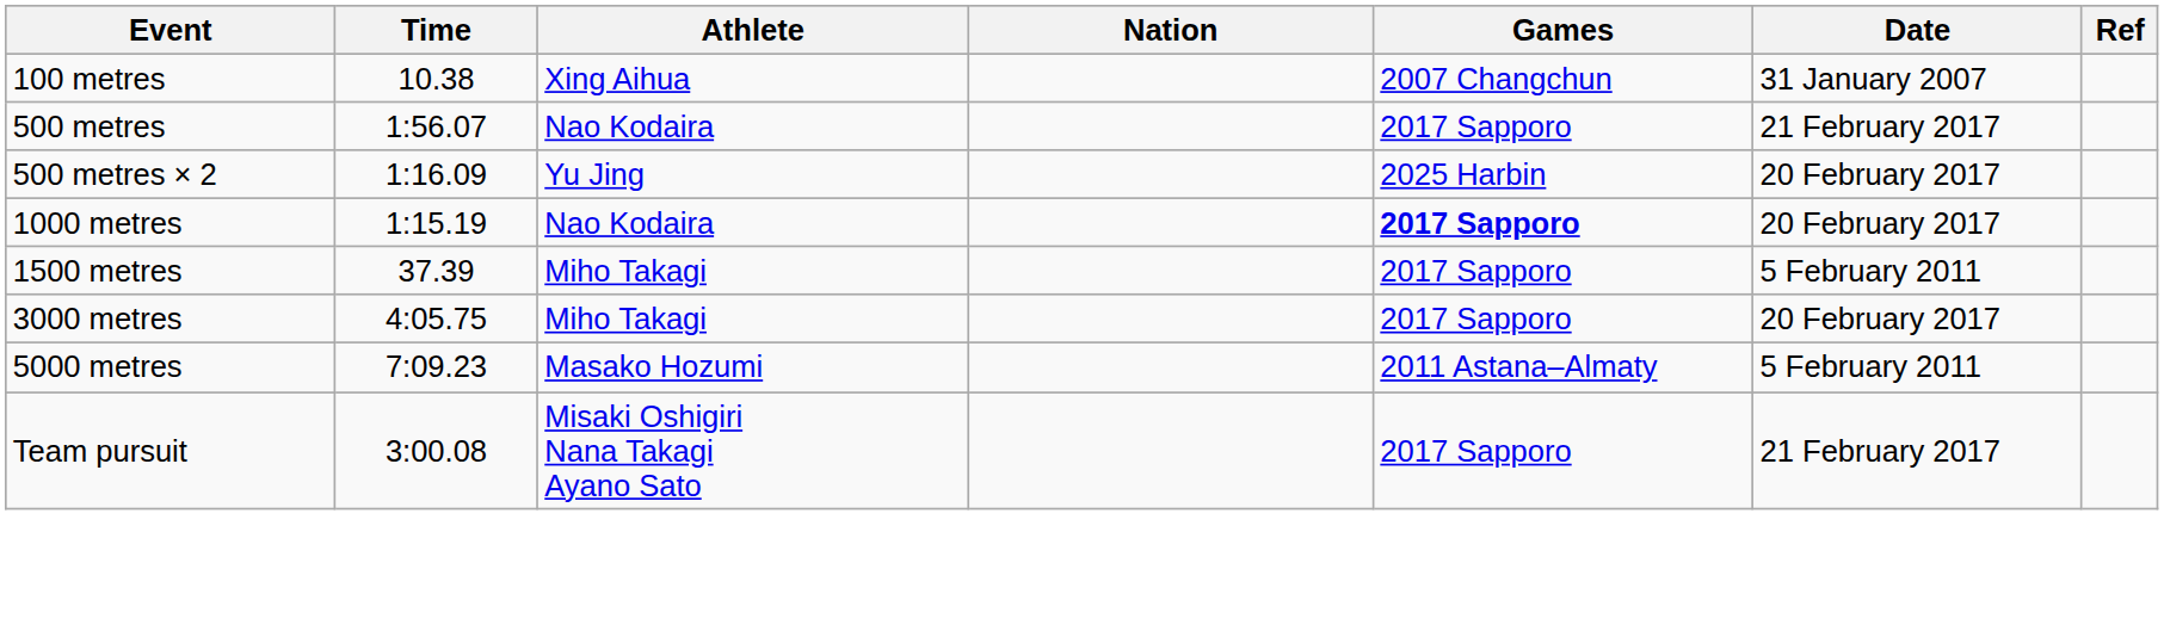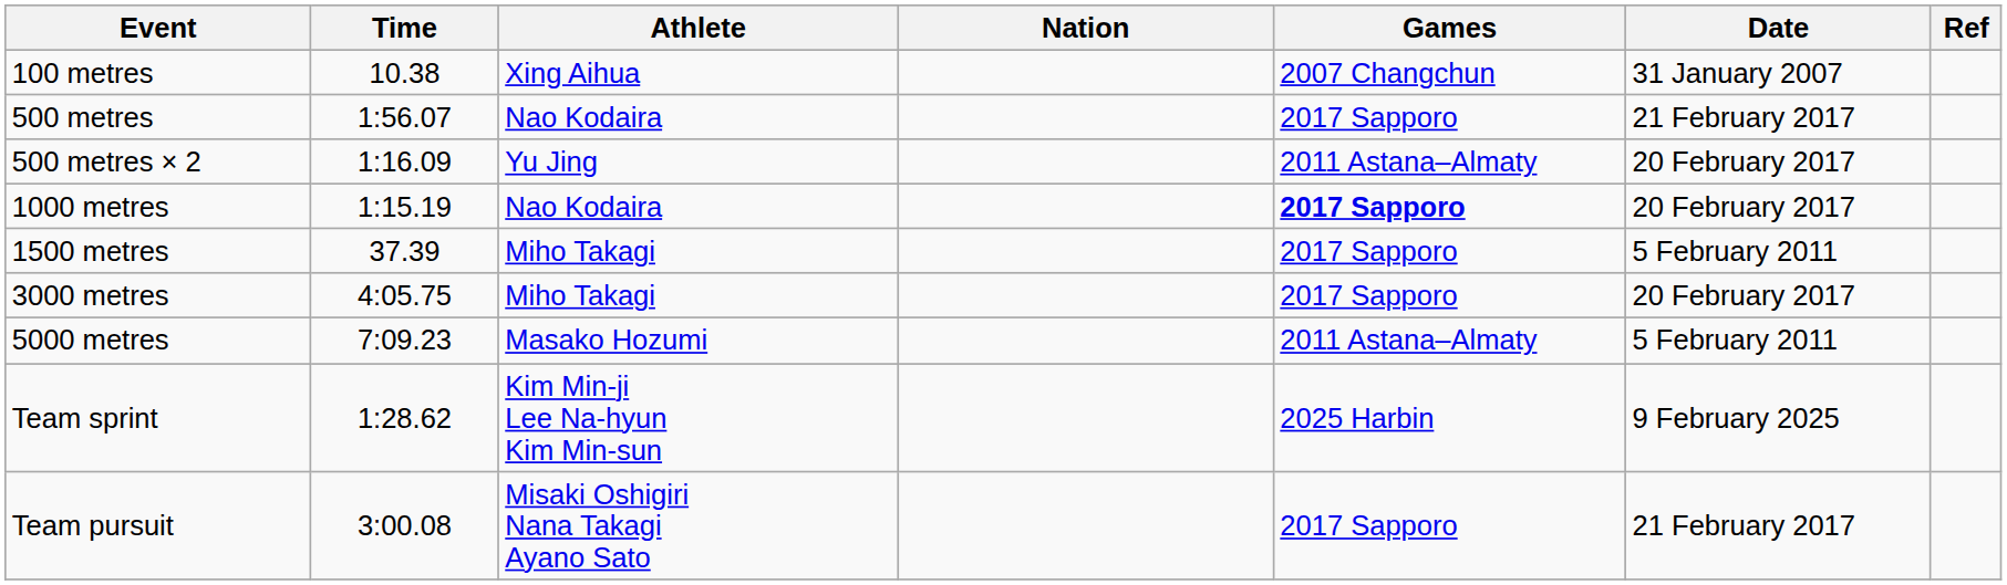500 metres × 2 | Games: 2025 Harbin -> 2011 Astana–Almaty
+ row: Team sprint | 1:28.62 | Kim Min-ji Lee Na-hyun Kim Min-sun | 2025 Harbin | 9 February 2025
